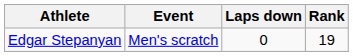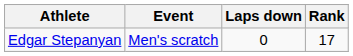Edgar Stepanyan | Rank: 19 -> 17
